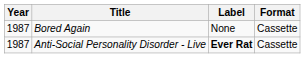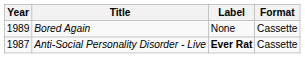Bored Again | Year: 1987 -> 1989
